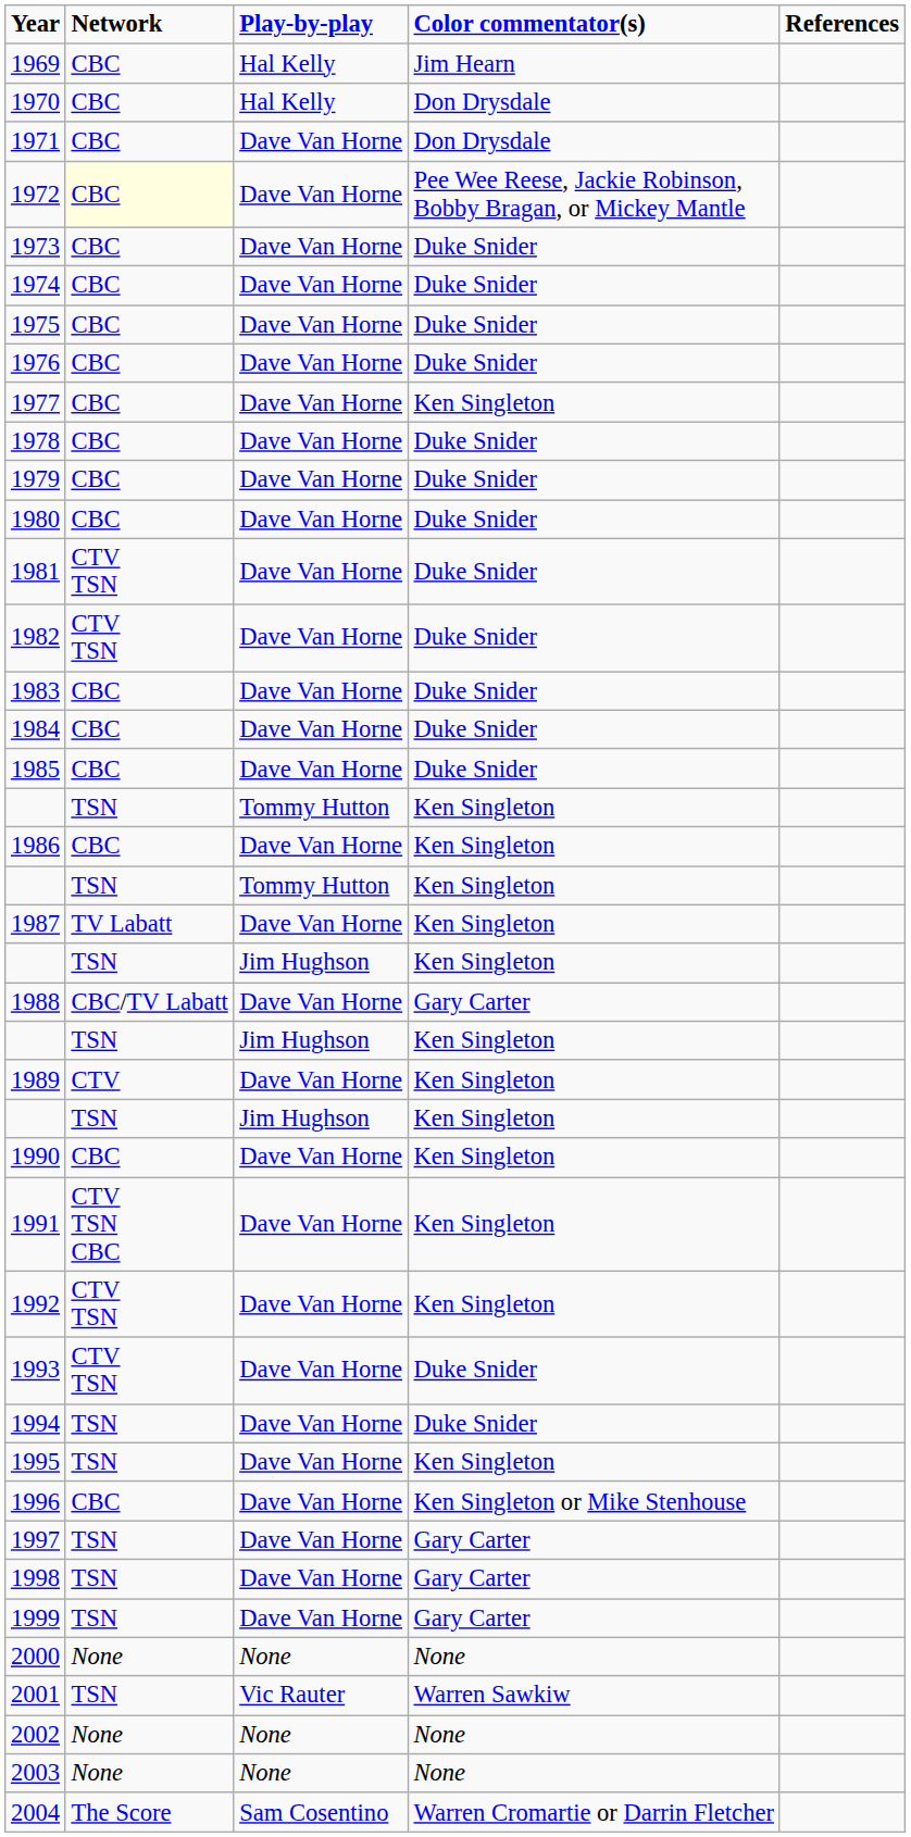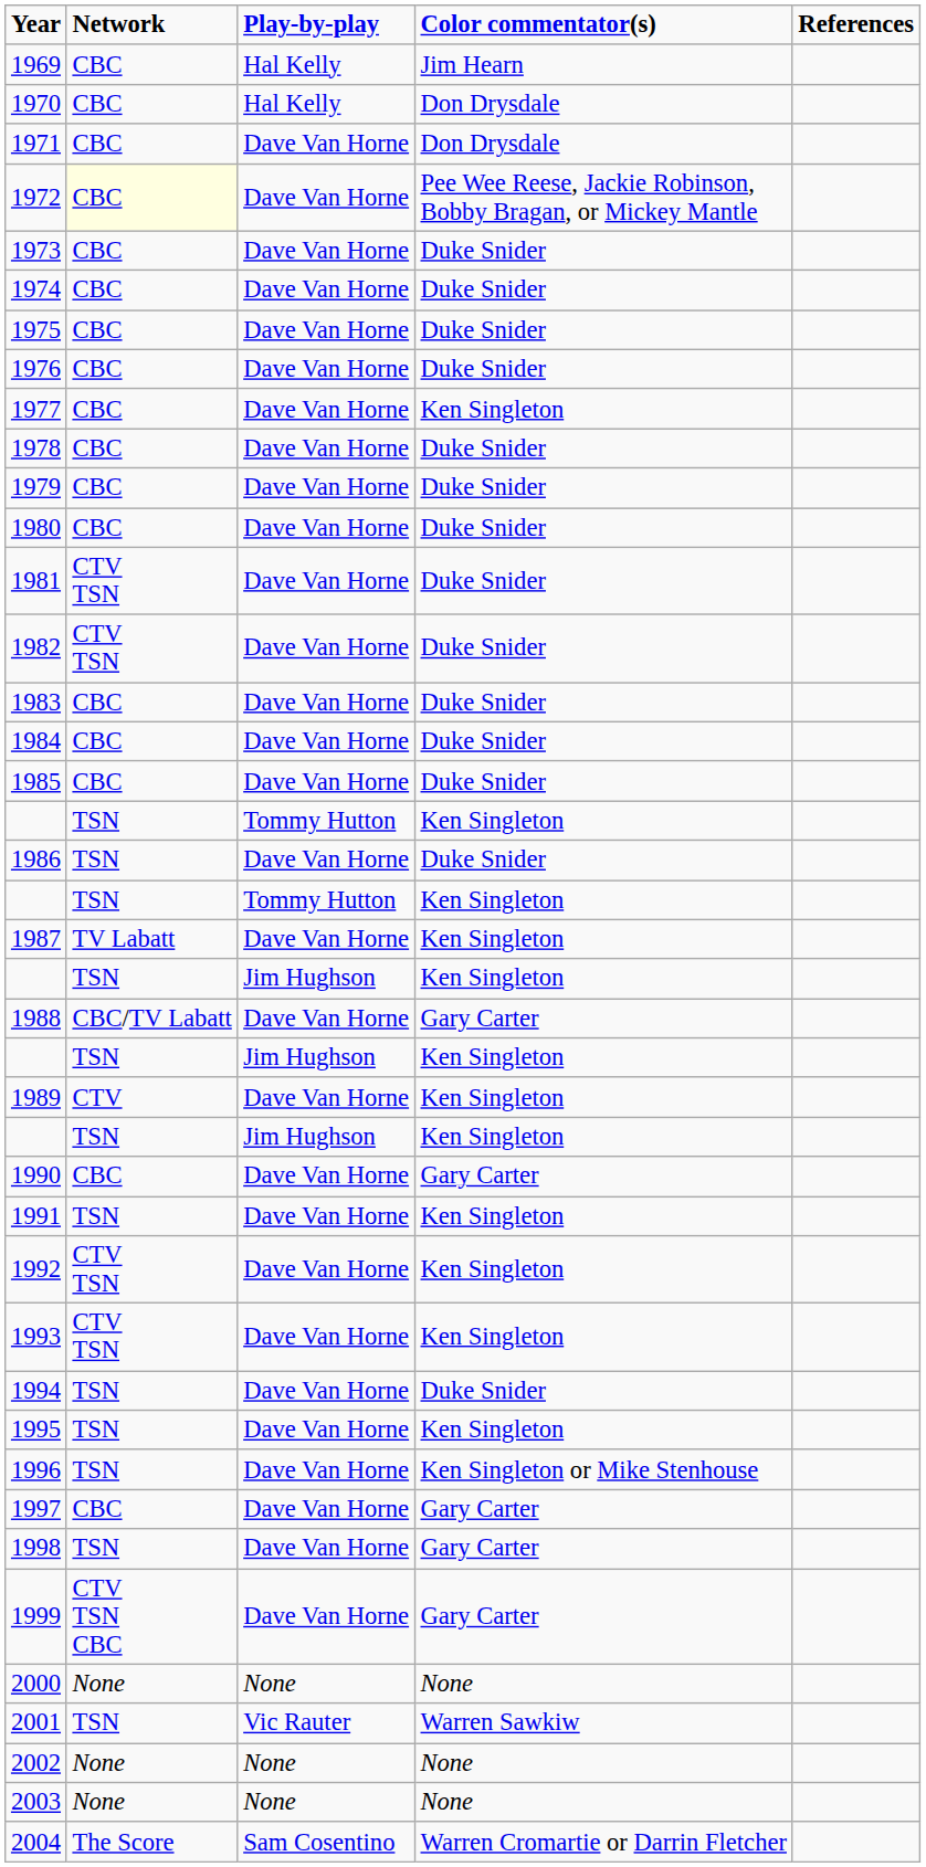1986 | Network: CBC -> TSN
1986 | Color commentator(s): Ken Singleton -> Duke Snider
1990 | Color commentator(s): Ken Singleton -> Gary Carter
1991 | Network: CTV TSN CBC -> TSN
1993 | Color commentator(s): Duke Snider -> Ken Singleton
1996 | Network: CBC -> TSN
1997 | Network: TSN -> CBC
1999 | Network: TSN -> CTV TSN CBC
